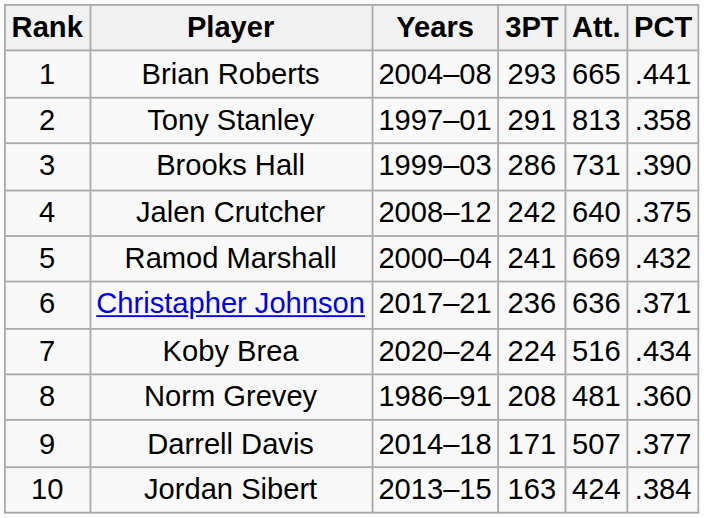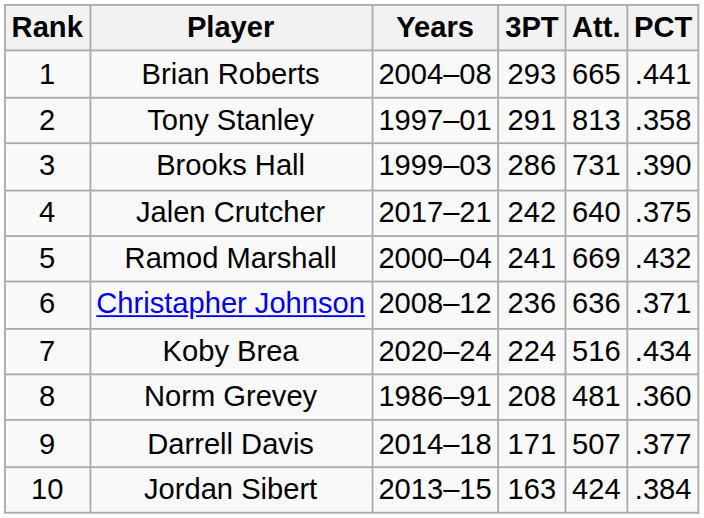Jalen Crutcher | Years: 2008–12 -> 2017–21
Christapher Johnson | Years: 2017–21 -> 2008–12
